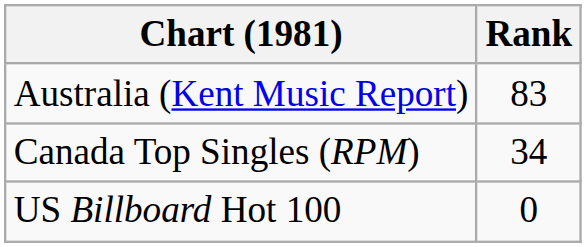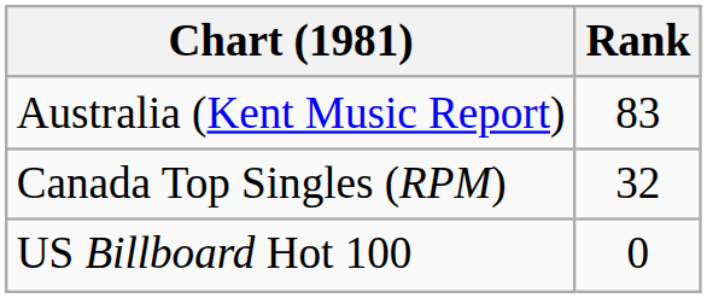Canada Top Singles (RPM) | Rank: 34 -> 32
